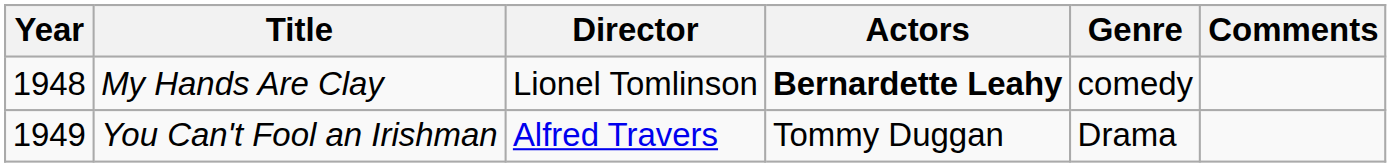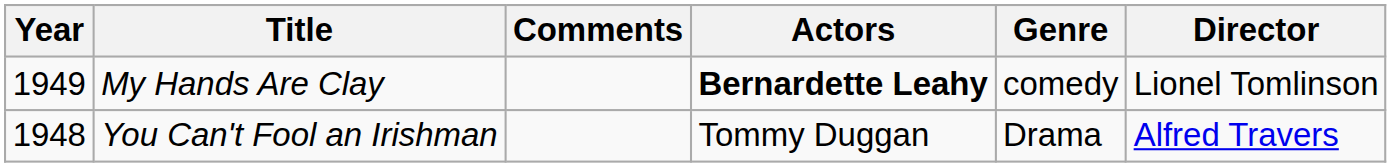columns swapped: Director <-> Comments
My Hands Are Clay | Year: 1948 -> 1949
You Can't Fool an Irishman | Year: 1949 -> 1948
